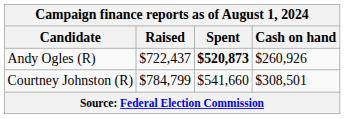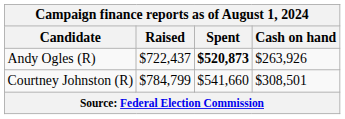Andy Ogles (R) | Cash on hand: $260,926 -> $263,926
